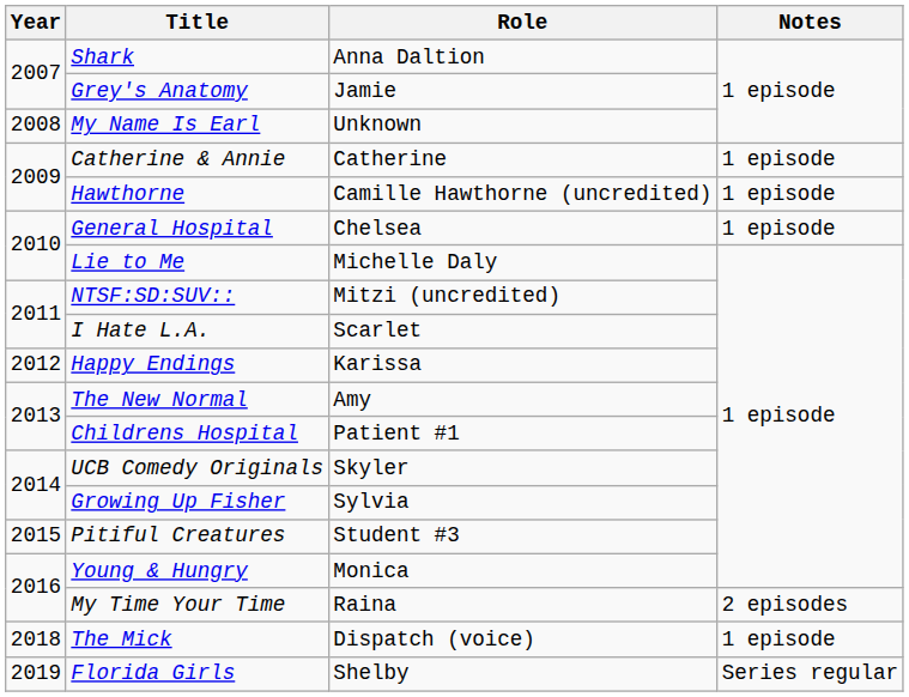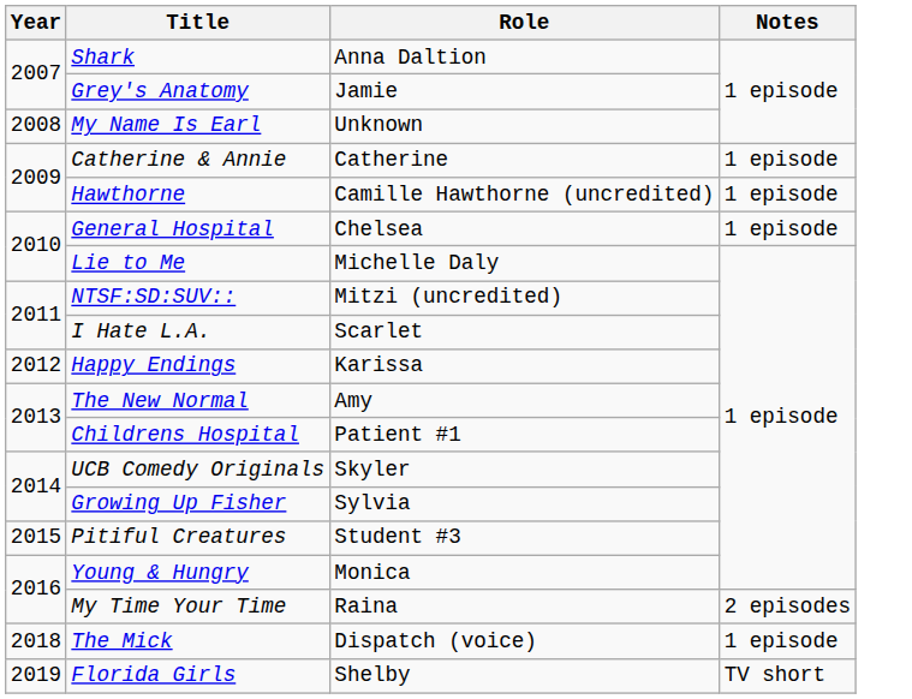Florida Girls | Notes: Series regular -> TV short
